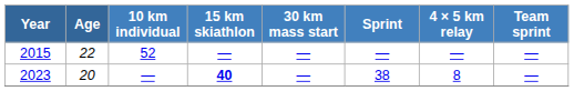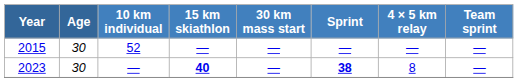2015 | Age: 22 -> 30
2023 | Age: 20 -> 30
2023 | Sprint: normal -> bold
